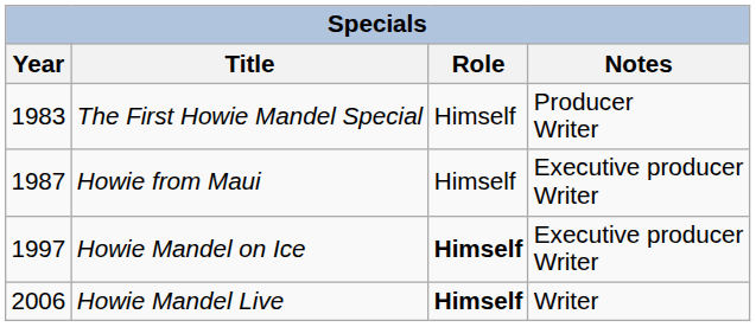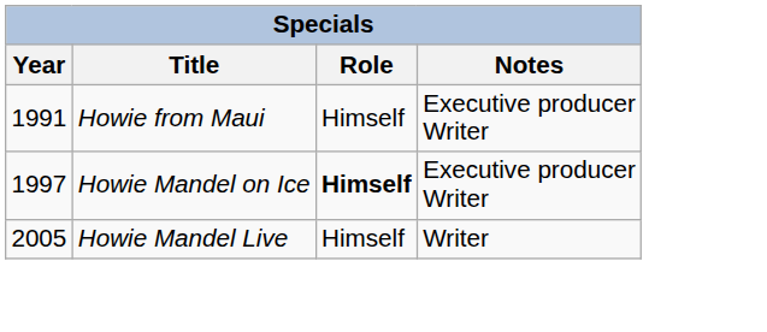- row: 1983 | The First Howie Mandel Special | Himself | Producer Writer
Howie from Maui | Year: 1987 -> 1991
Howie Mandel Live | Year: 2006 -> 2005
Howie Mandel Live | Role: bold -> normal
